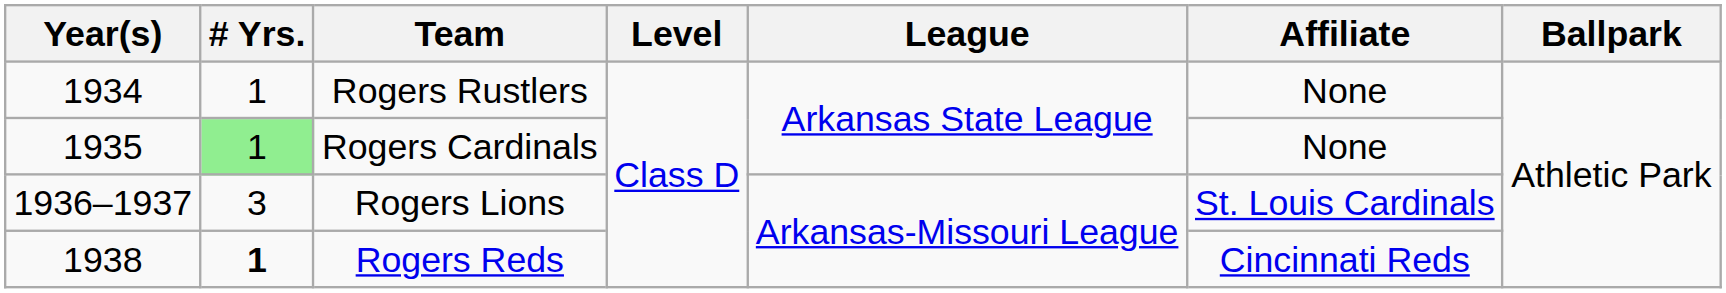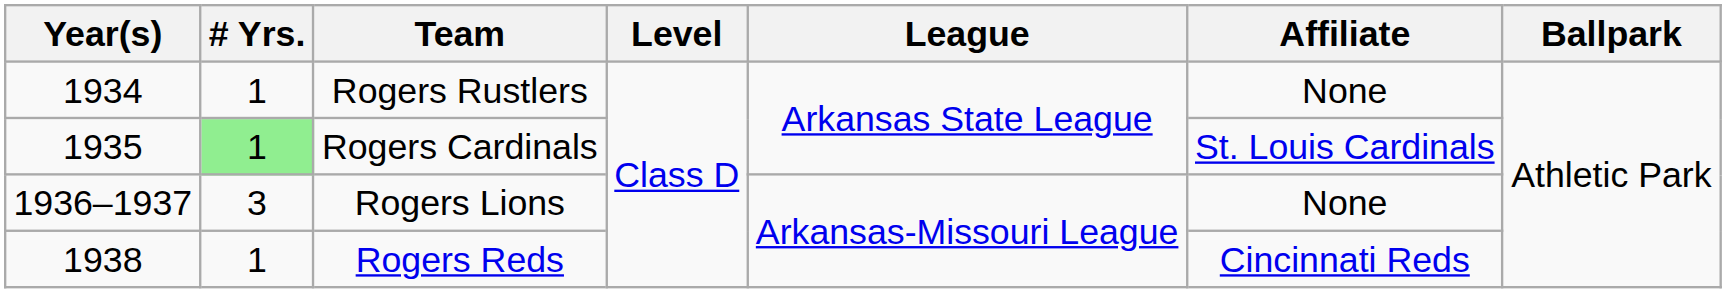Rogers Cardinals | Affiliate: None -> St. Louis Cardinals
Rogers Lions | Affiliate: St. Louis Cardinals -> None
Rogers Reds | # Yrs.: bold -> normal
